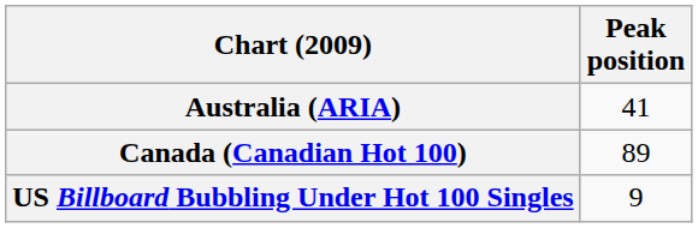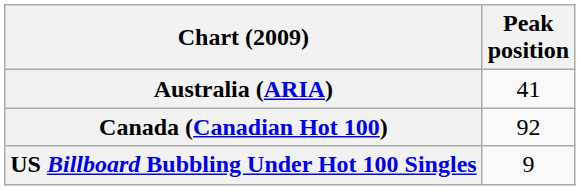Canada (Canadian Hot 100) | Peak position: 89 -> 92
